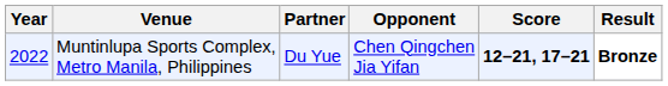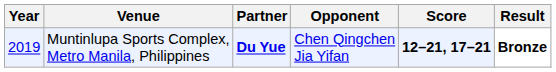Muntinlupa Sports Complex, Metro Manila, Philippines | Year: 2022 -> 2019
Muntinlupa Sports Complex, Metro Manila, Philippines | Partner: normal -> bold
